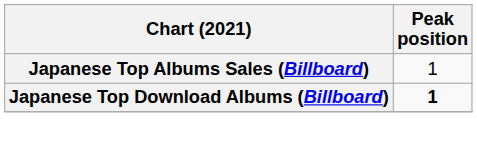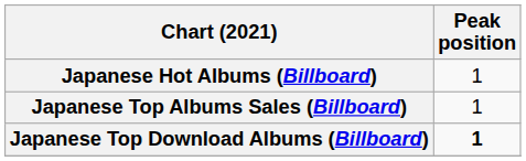+ row: Japanese Hot Albums (Billboard) | 1
